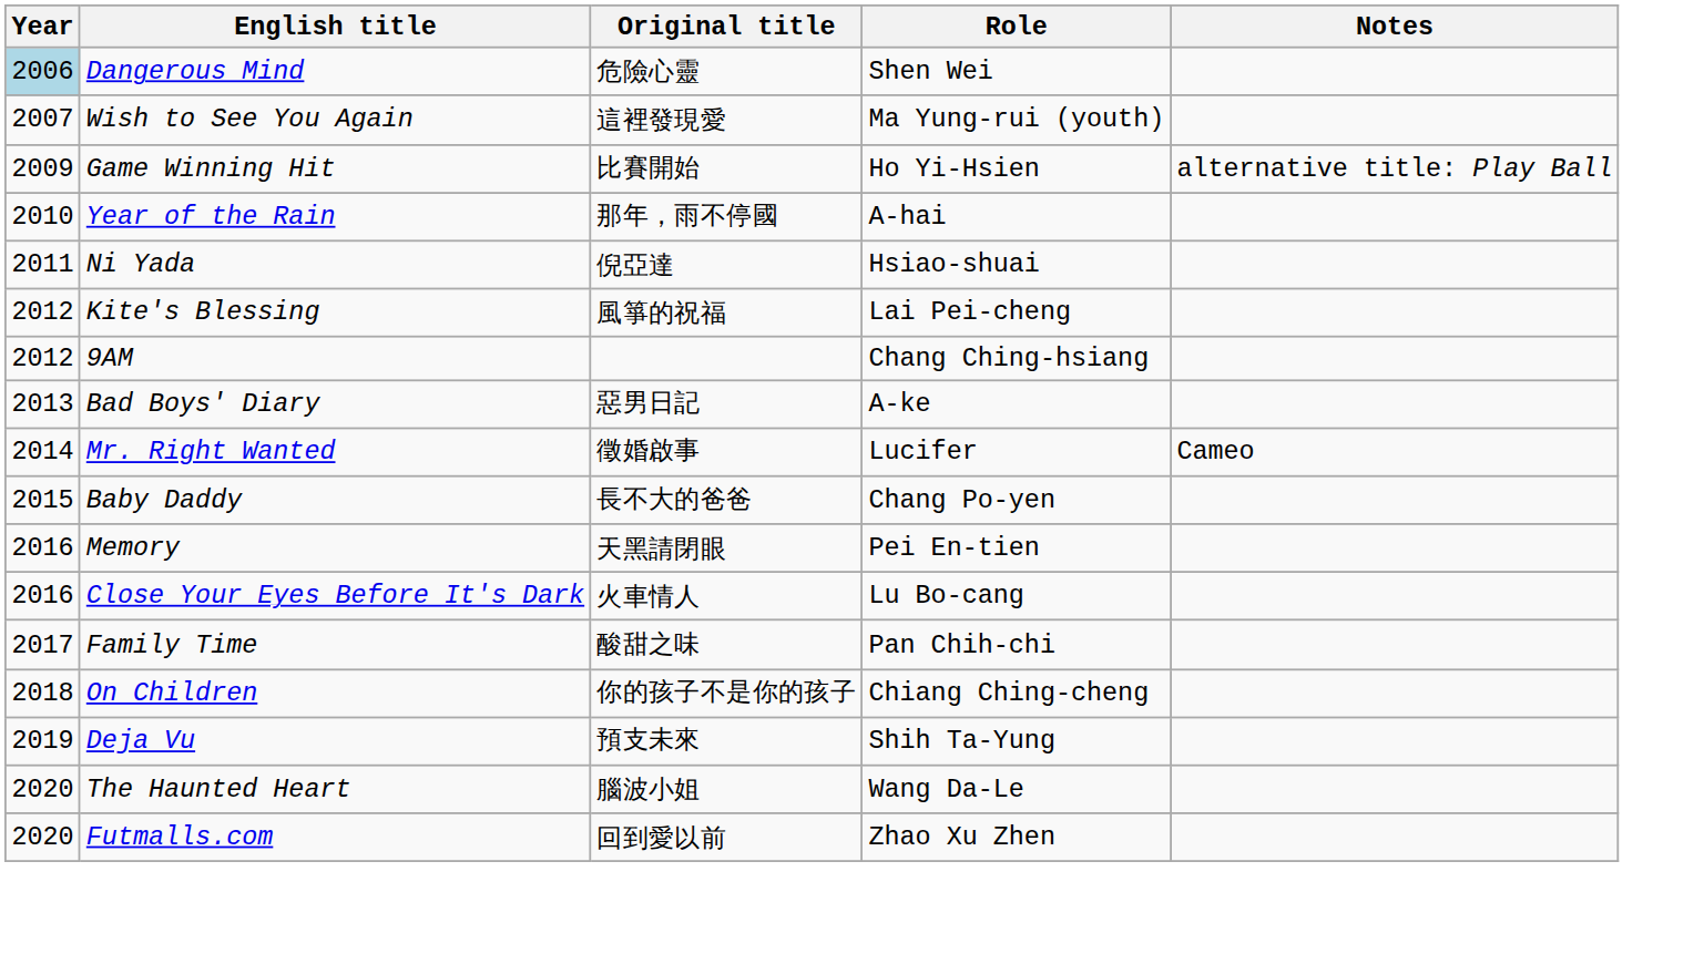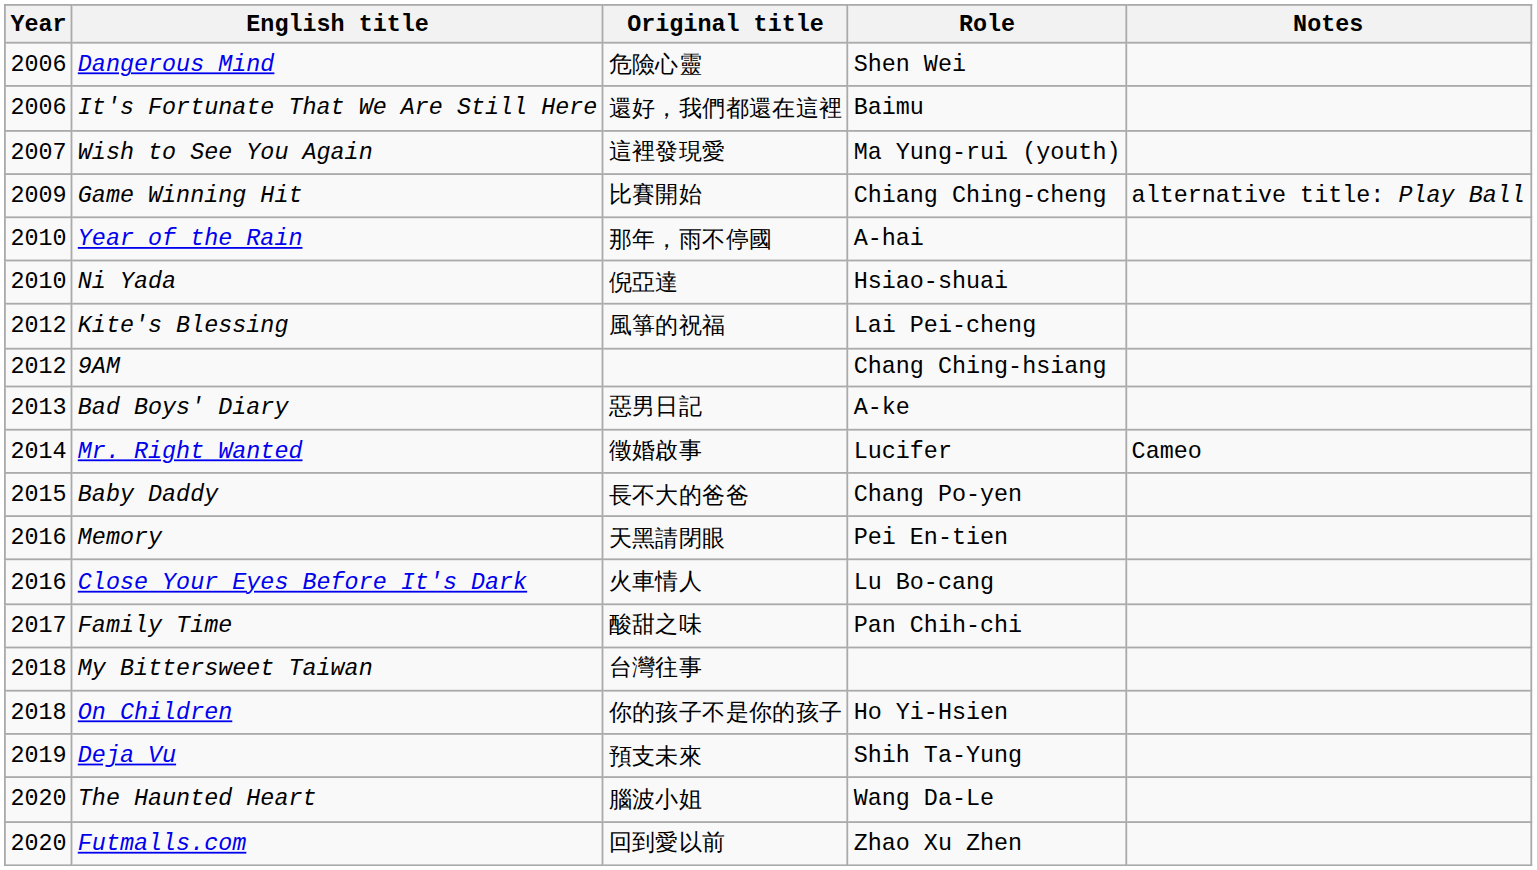Dangerous Mind | Year: lightblue background -> no background
+ row: 2006 | It's Fortunate That We Are Still Here | 還好，我們都還在這裡 | Baimu
Game Winning Hit | Role: Ho Yi-Hsien -> Chiang Ching-cheng
Ni Yada | Year: 2011 -> 2010
+ row: 2018 | My Bittersweet Taiwan | 台灣往事
On Children | Role: Chiang Ching-cheng -> Ho Yi-Hsien
